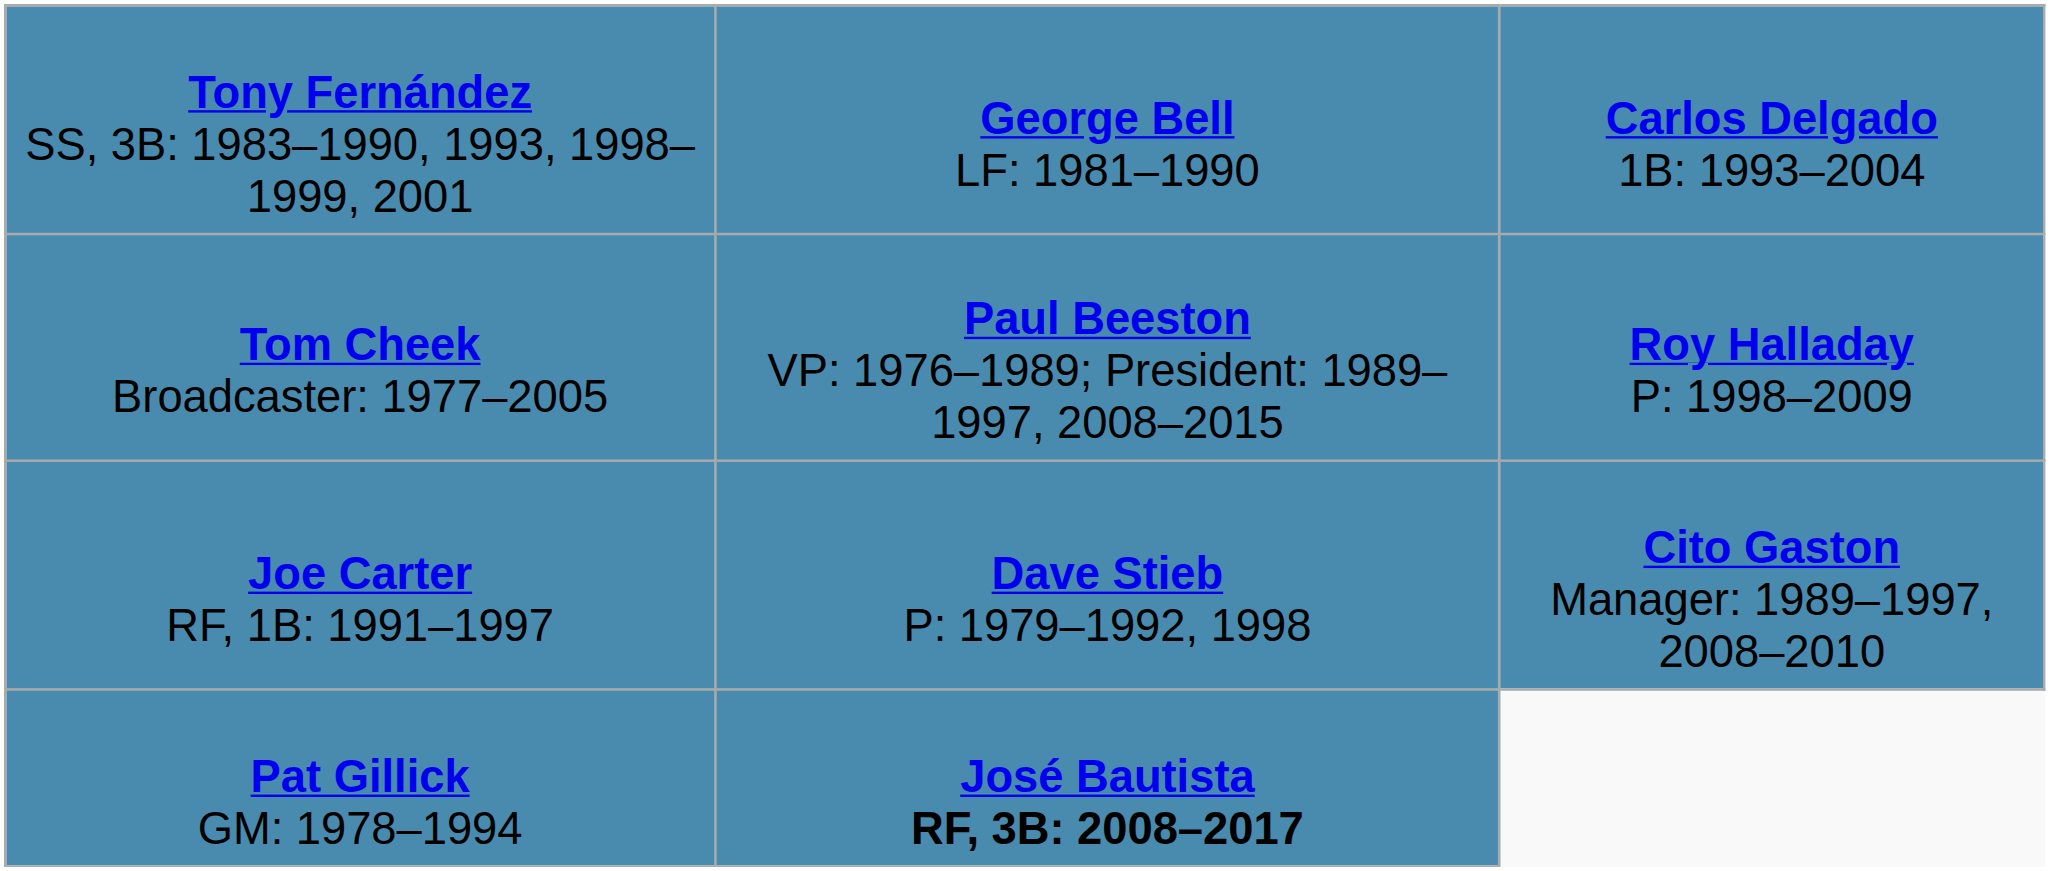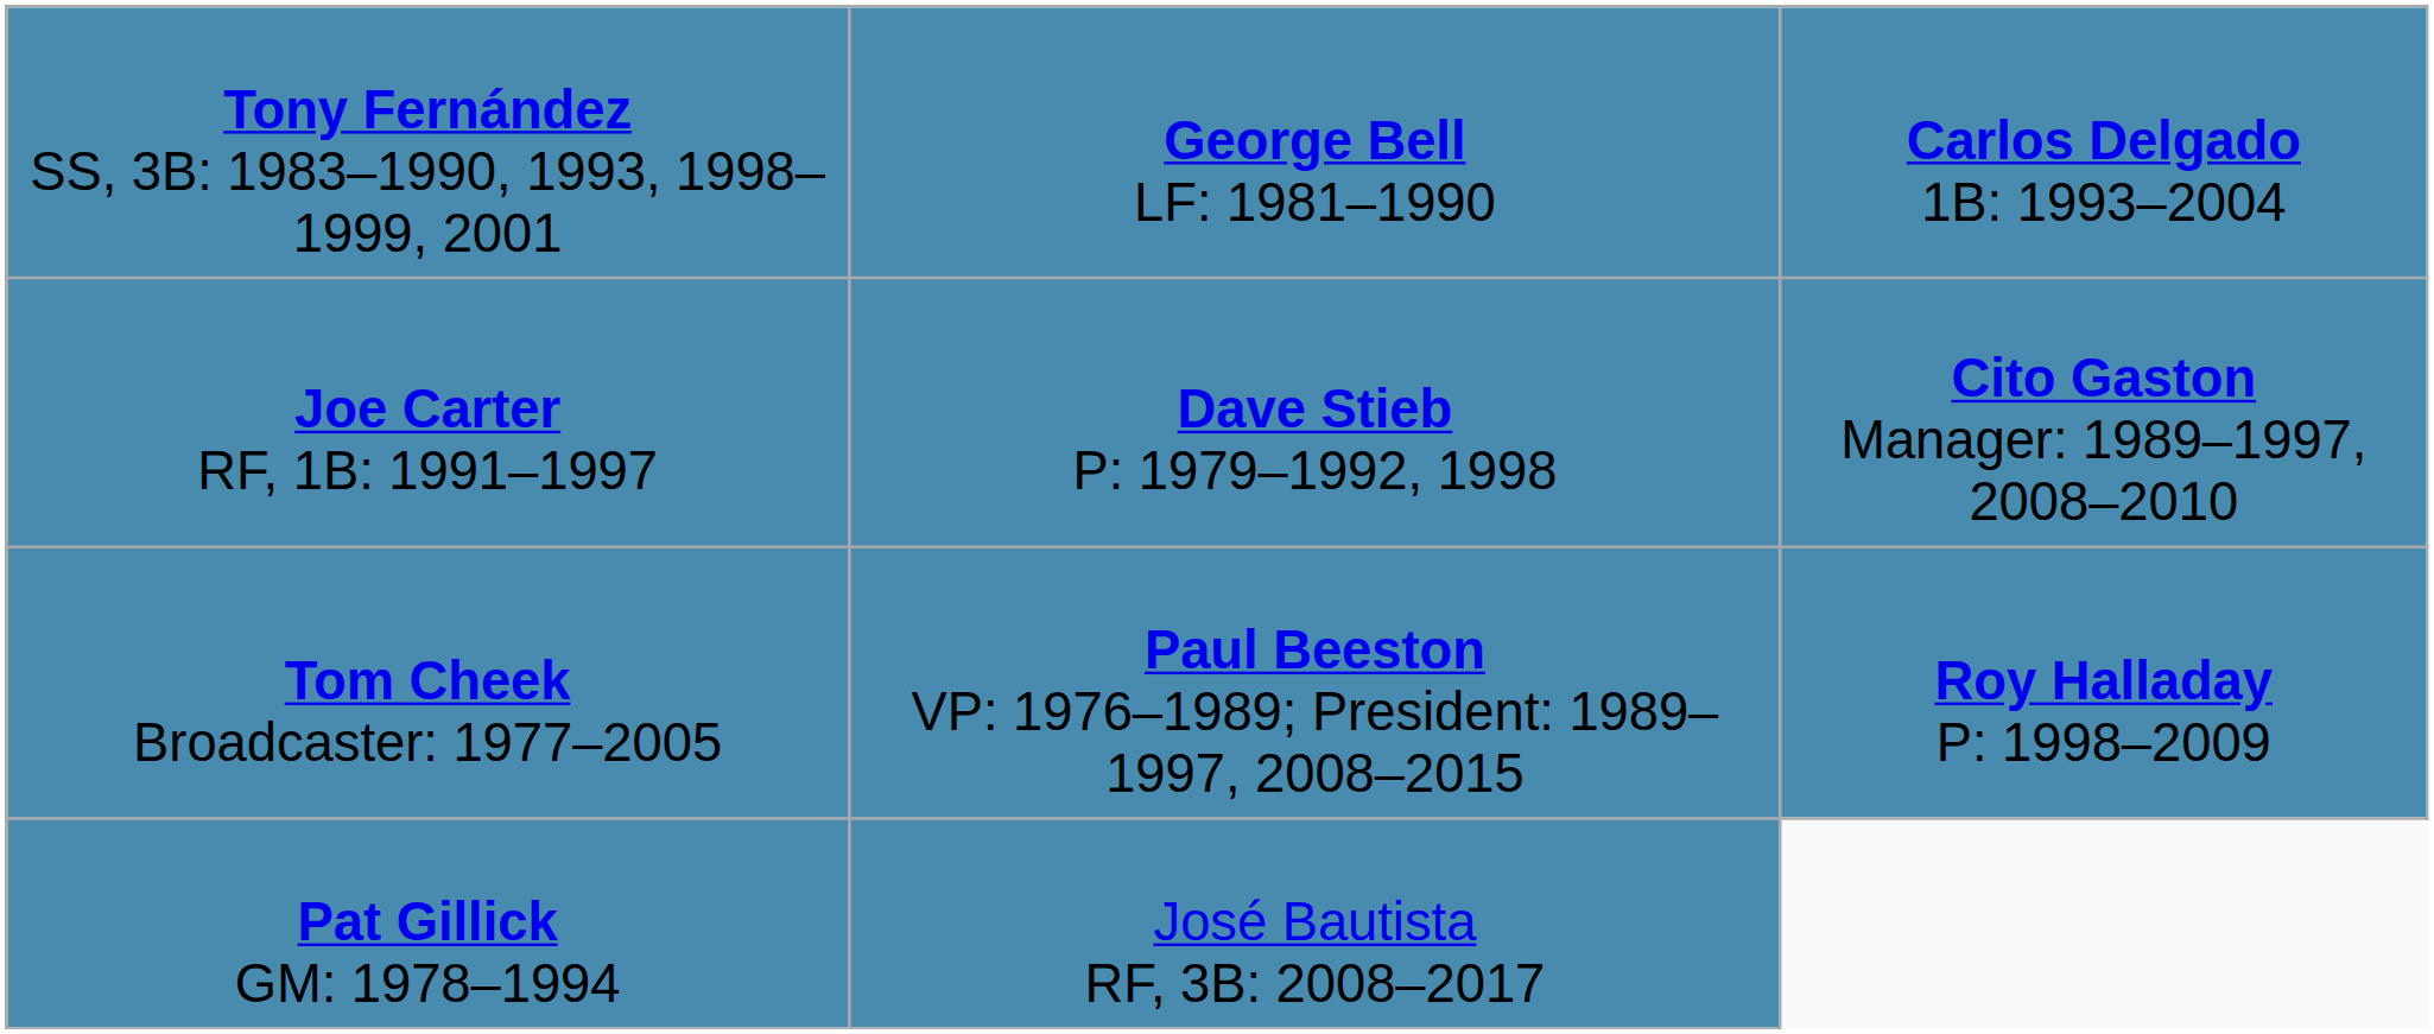rows swapped: Joe Carter RF, 1B: 1991–1997 <-> Tom Cheek Broadcaster: 1977–2005
Pat Gillick GM: 1978–1994 | column 2: bold -> normal
